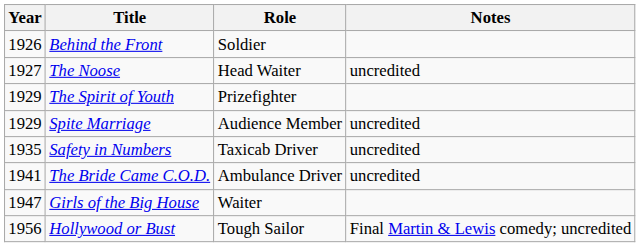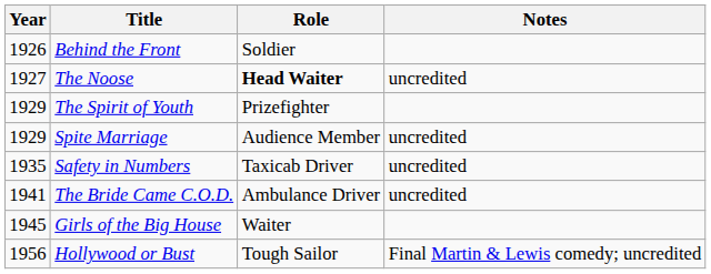The Noose | Role: normal -> bold
Girls of the Big House | Year: 1947 -> 1945
